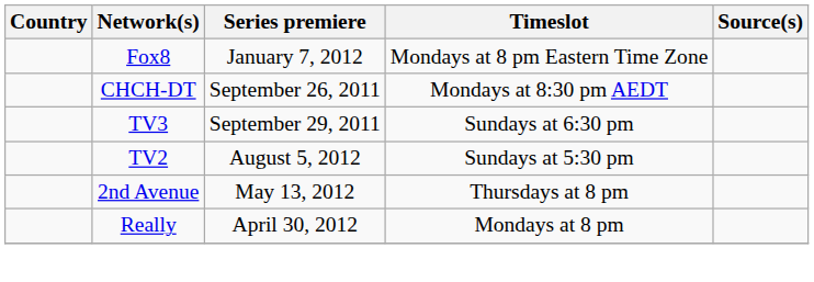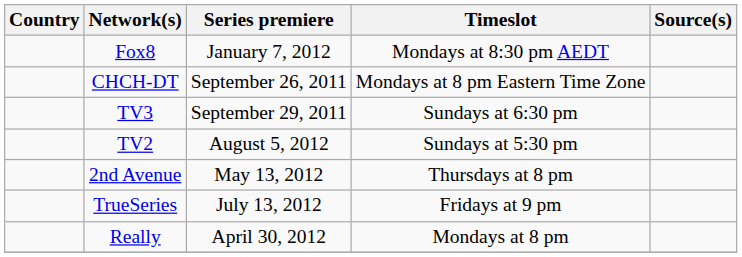Fox8 | Timeslot: Mondays at 8 pm Eastern Time Zone -> Mondays at 8:30 pm AEDT
CHCH-DT | Timeslot: Mondays at 8:30 pm AEDT -> Mondays at 8 pm Eastern Time Zone
+ row: TrueSeries | July 13, 2012 | Fridays at 9 pm
